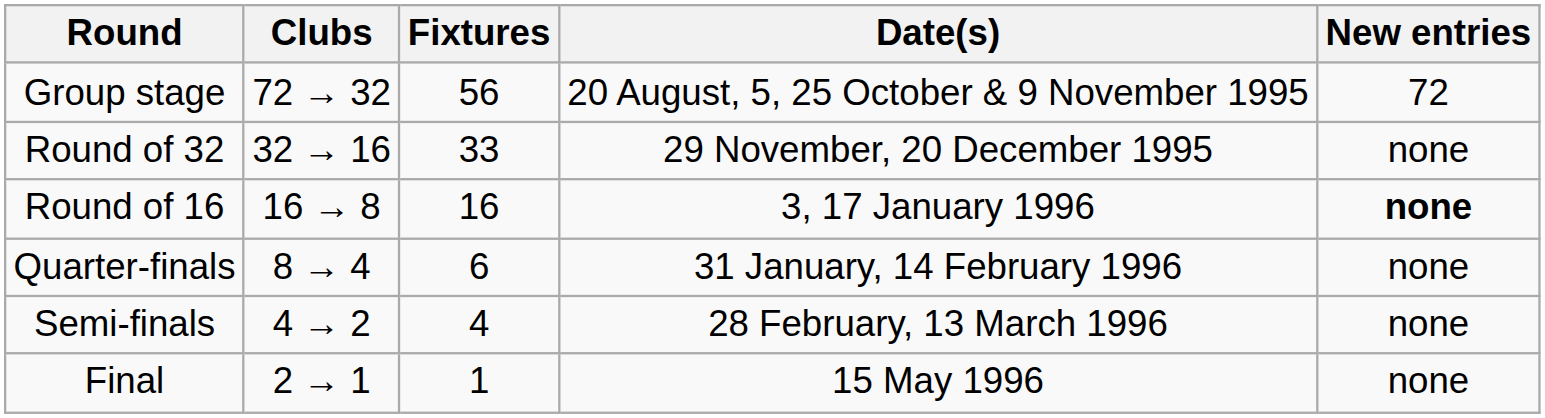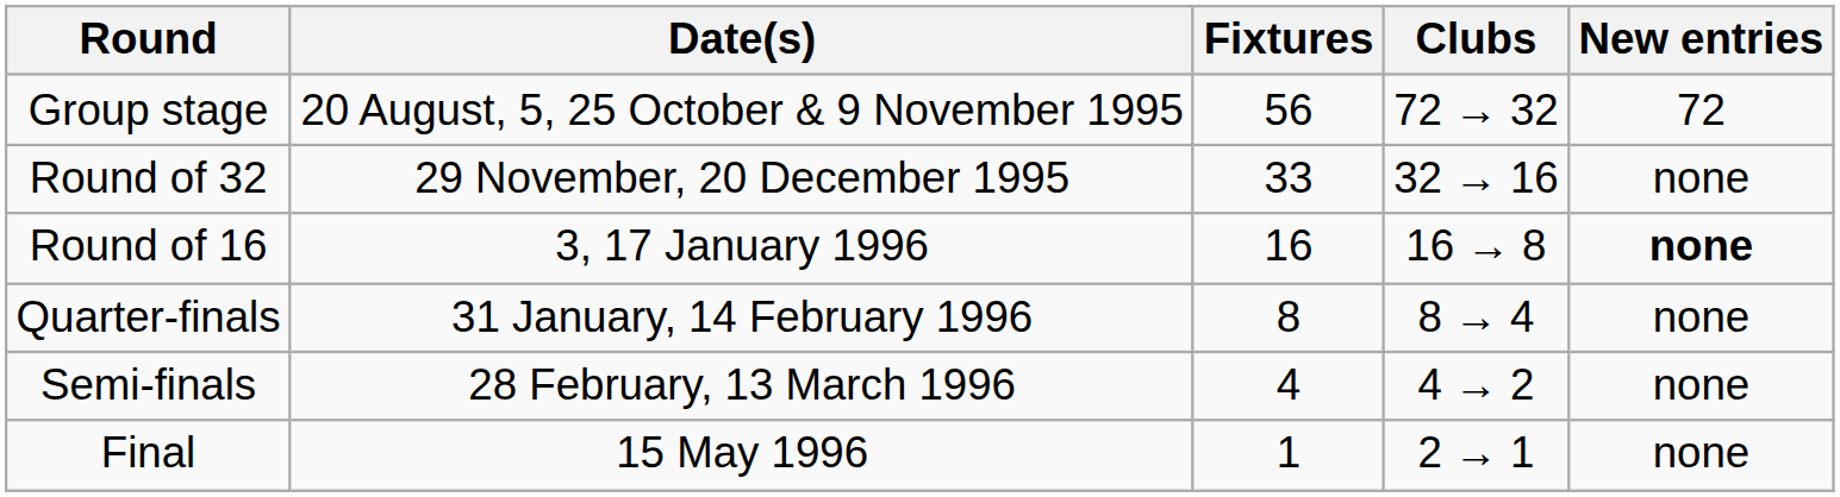columns swapped: Date(s) <-> Clubs
Quarter-finals | Fixtures: 6 -> 8
